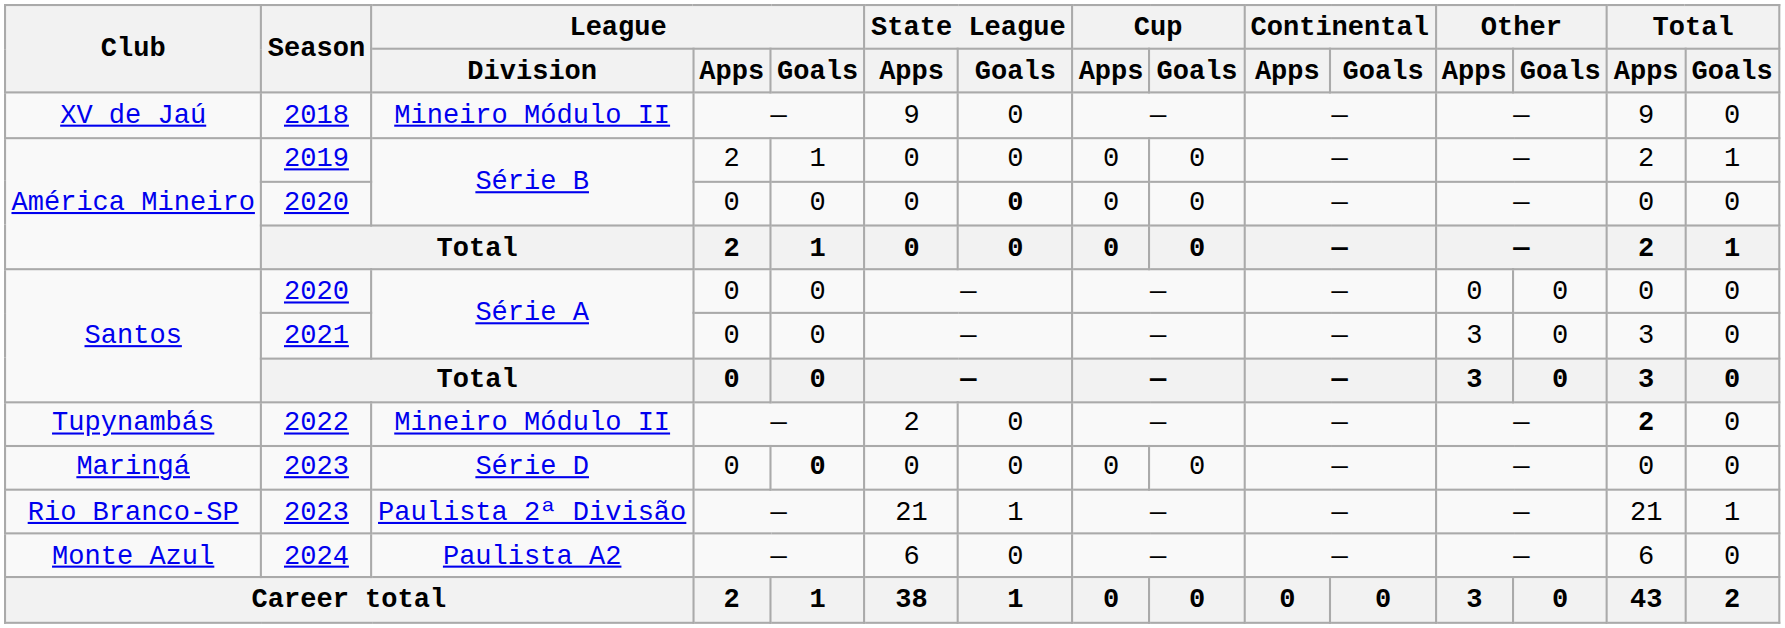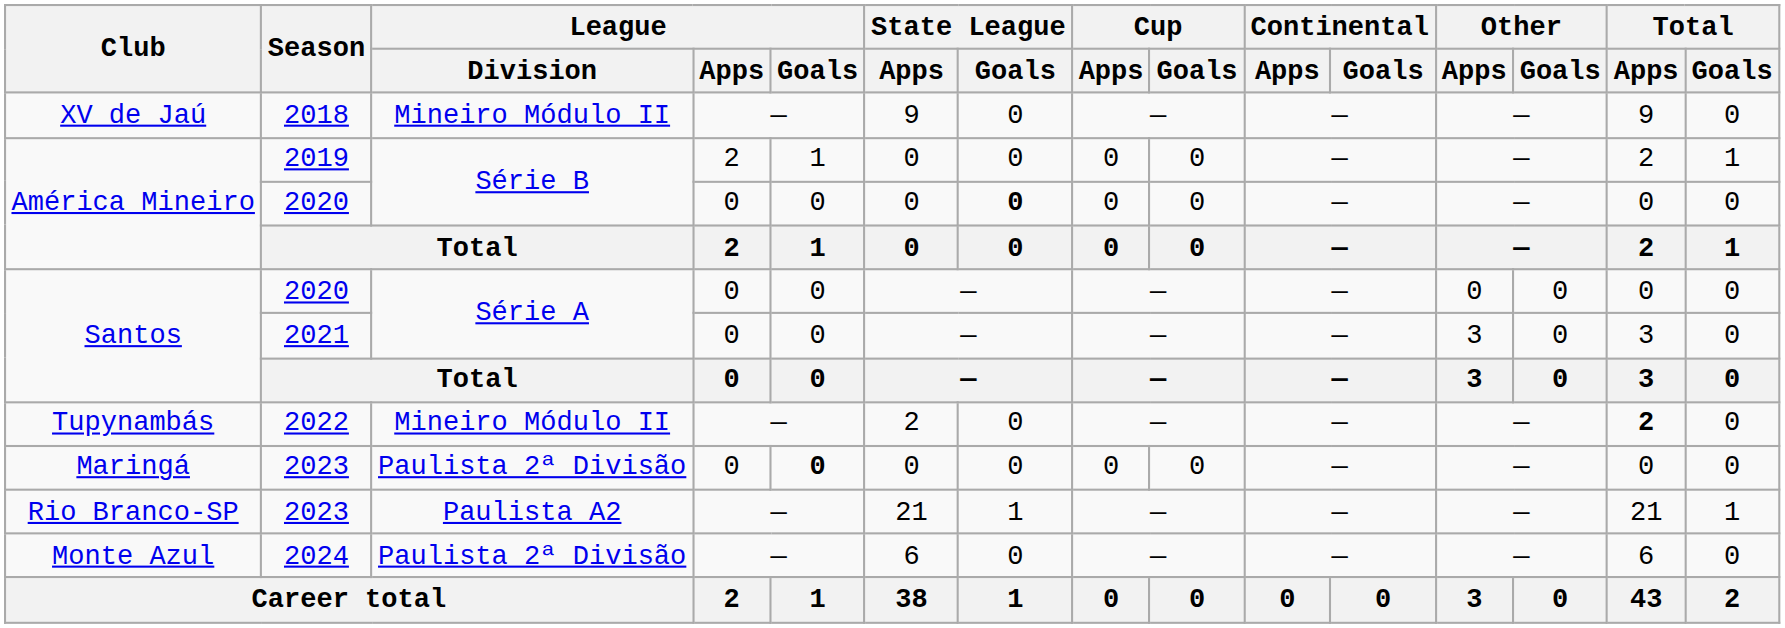Maringá | League / Division: Série D -> Paulista 2ª Divisão
Rio Branco-SP | League / Division: Paulista 2ª Divisão -> Paulista A2
Monte Azul | League / Division: Paulista A2 -> Paulista 2ª Divisão
